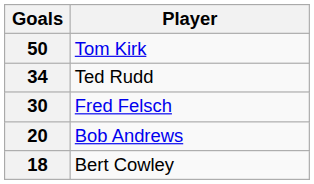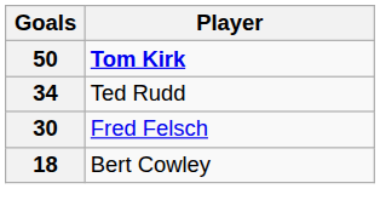50 | Player: normal -> bold
- row: 20 | Bob Andrews
